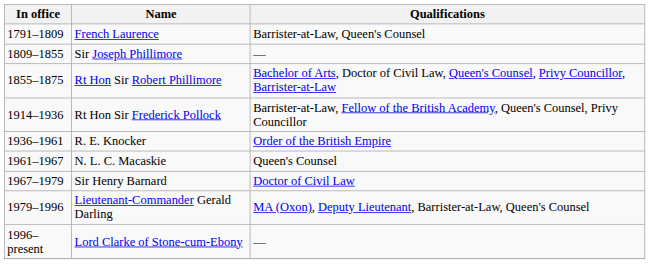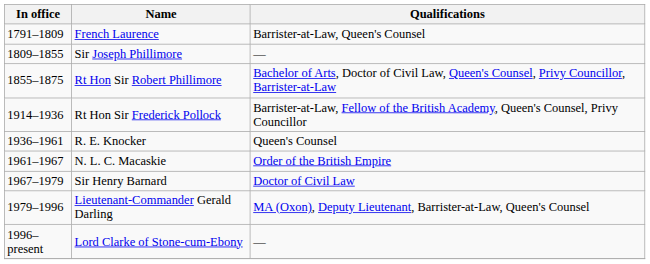R. E. Knocker | Qualifications: Order of the British Empire -> Queen's Counsel
N. L. C. Macaskie | Qualifications: Queen's Counsel -> Order of the British Empire
